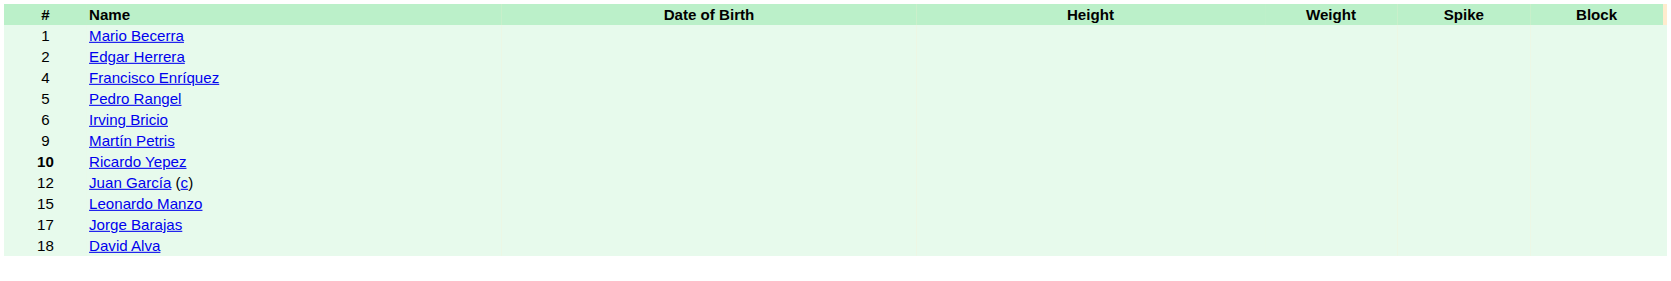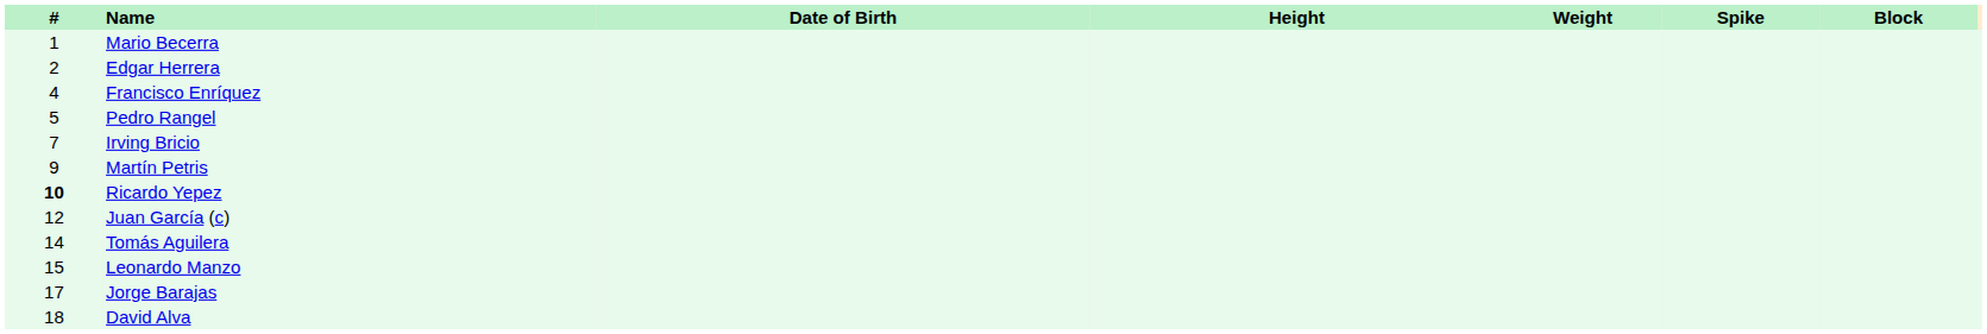Irving Bricio | #: 6 -> 7
+ row: 14 | Tomás Aguilera
